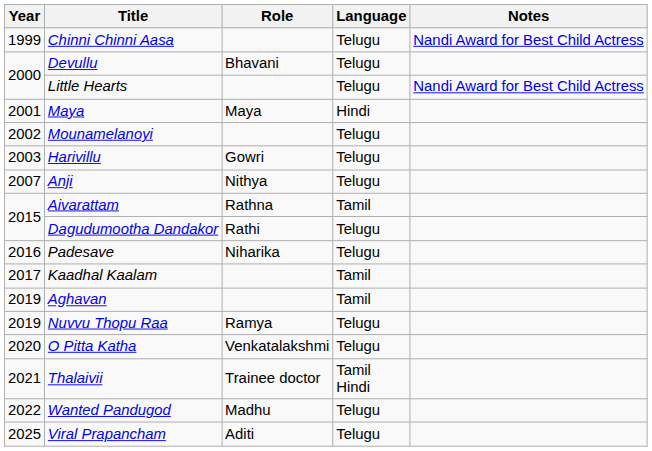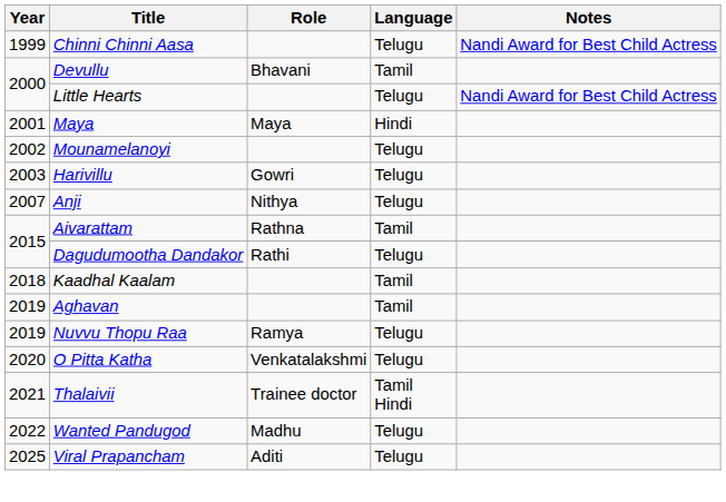Devullu | Language: Telugu -> Tamil
- row: 2016 | Padesave | Niharika | Telugu
Kaadhal Kaalam | Year: 2017 -> 2018
